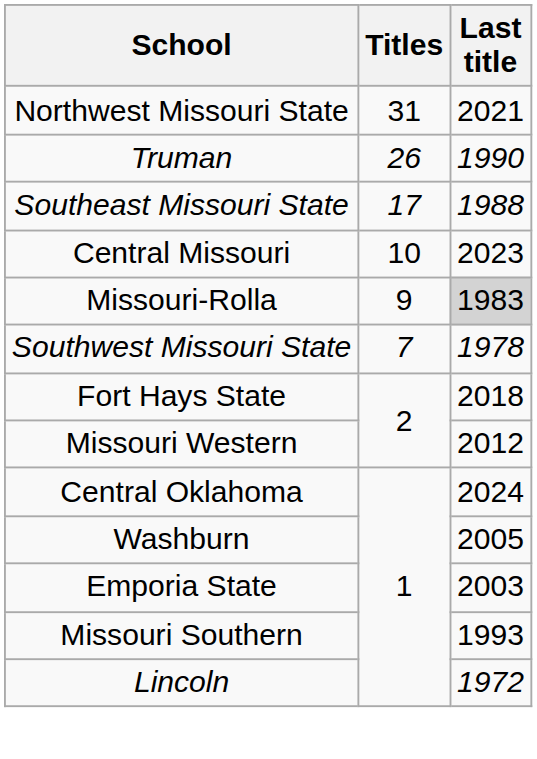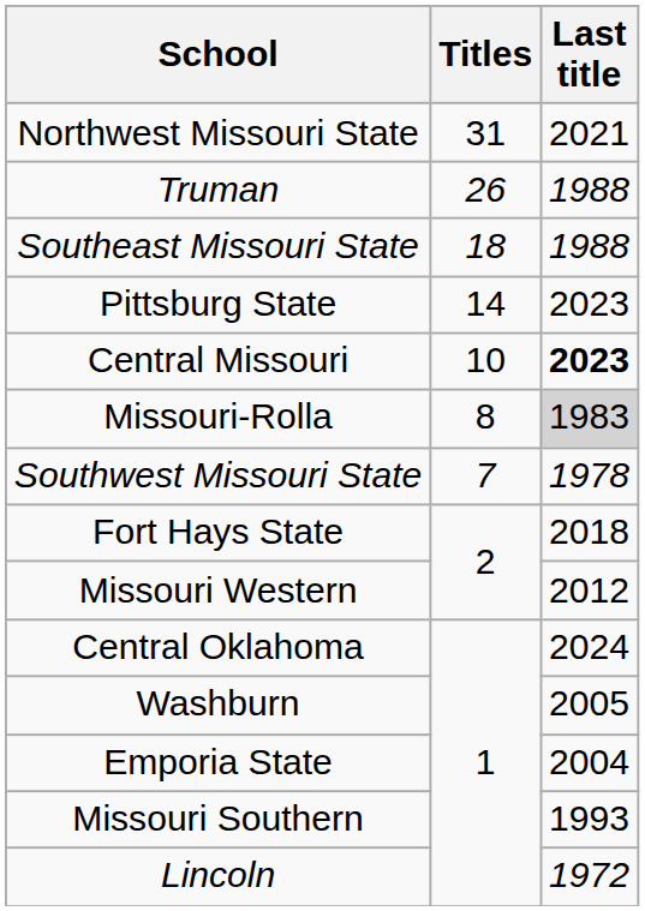Truman | Last title: 1990 -> 1988
Southeast Missouri State | Titles: 17 -> 18
+ row: Pittsburg State | 14 | 2023
Central Missouri | Last title: normal -> bold
Missouri-Rolla | Titles: 9 -> 8
Emporia State | Last title: 2003 -> 2004
